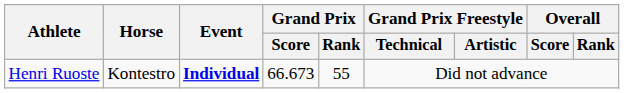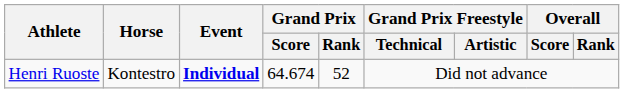Henri Ruoste | Grand Prix / Score: 66.673 -> 64.674
Henri Ruoste | Grand Prix / Rank: 55 -> 52
